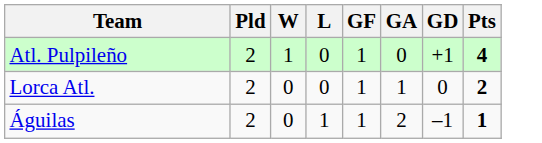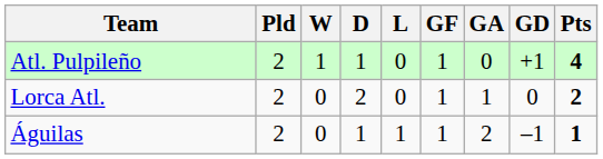+ column: D | 1 | 2 | 1
